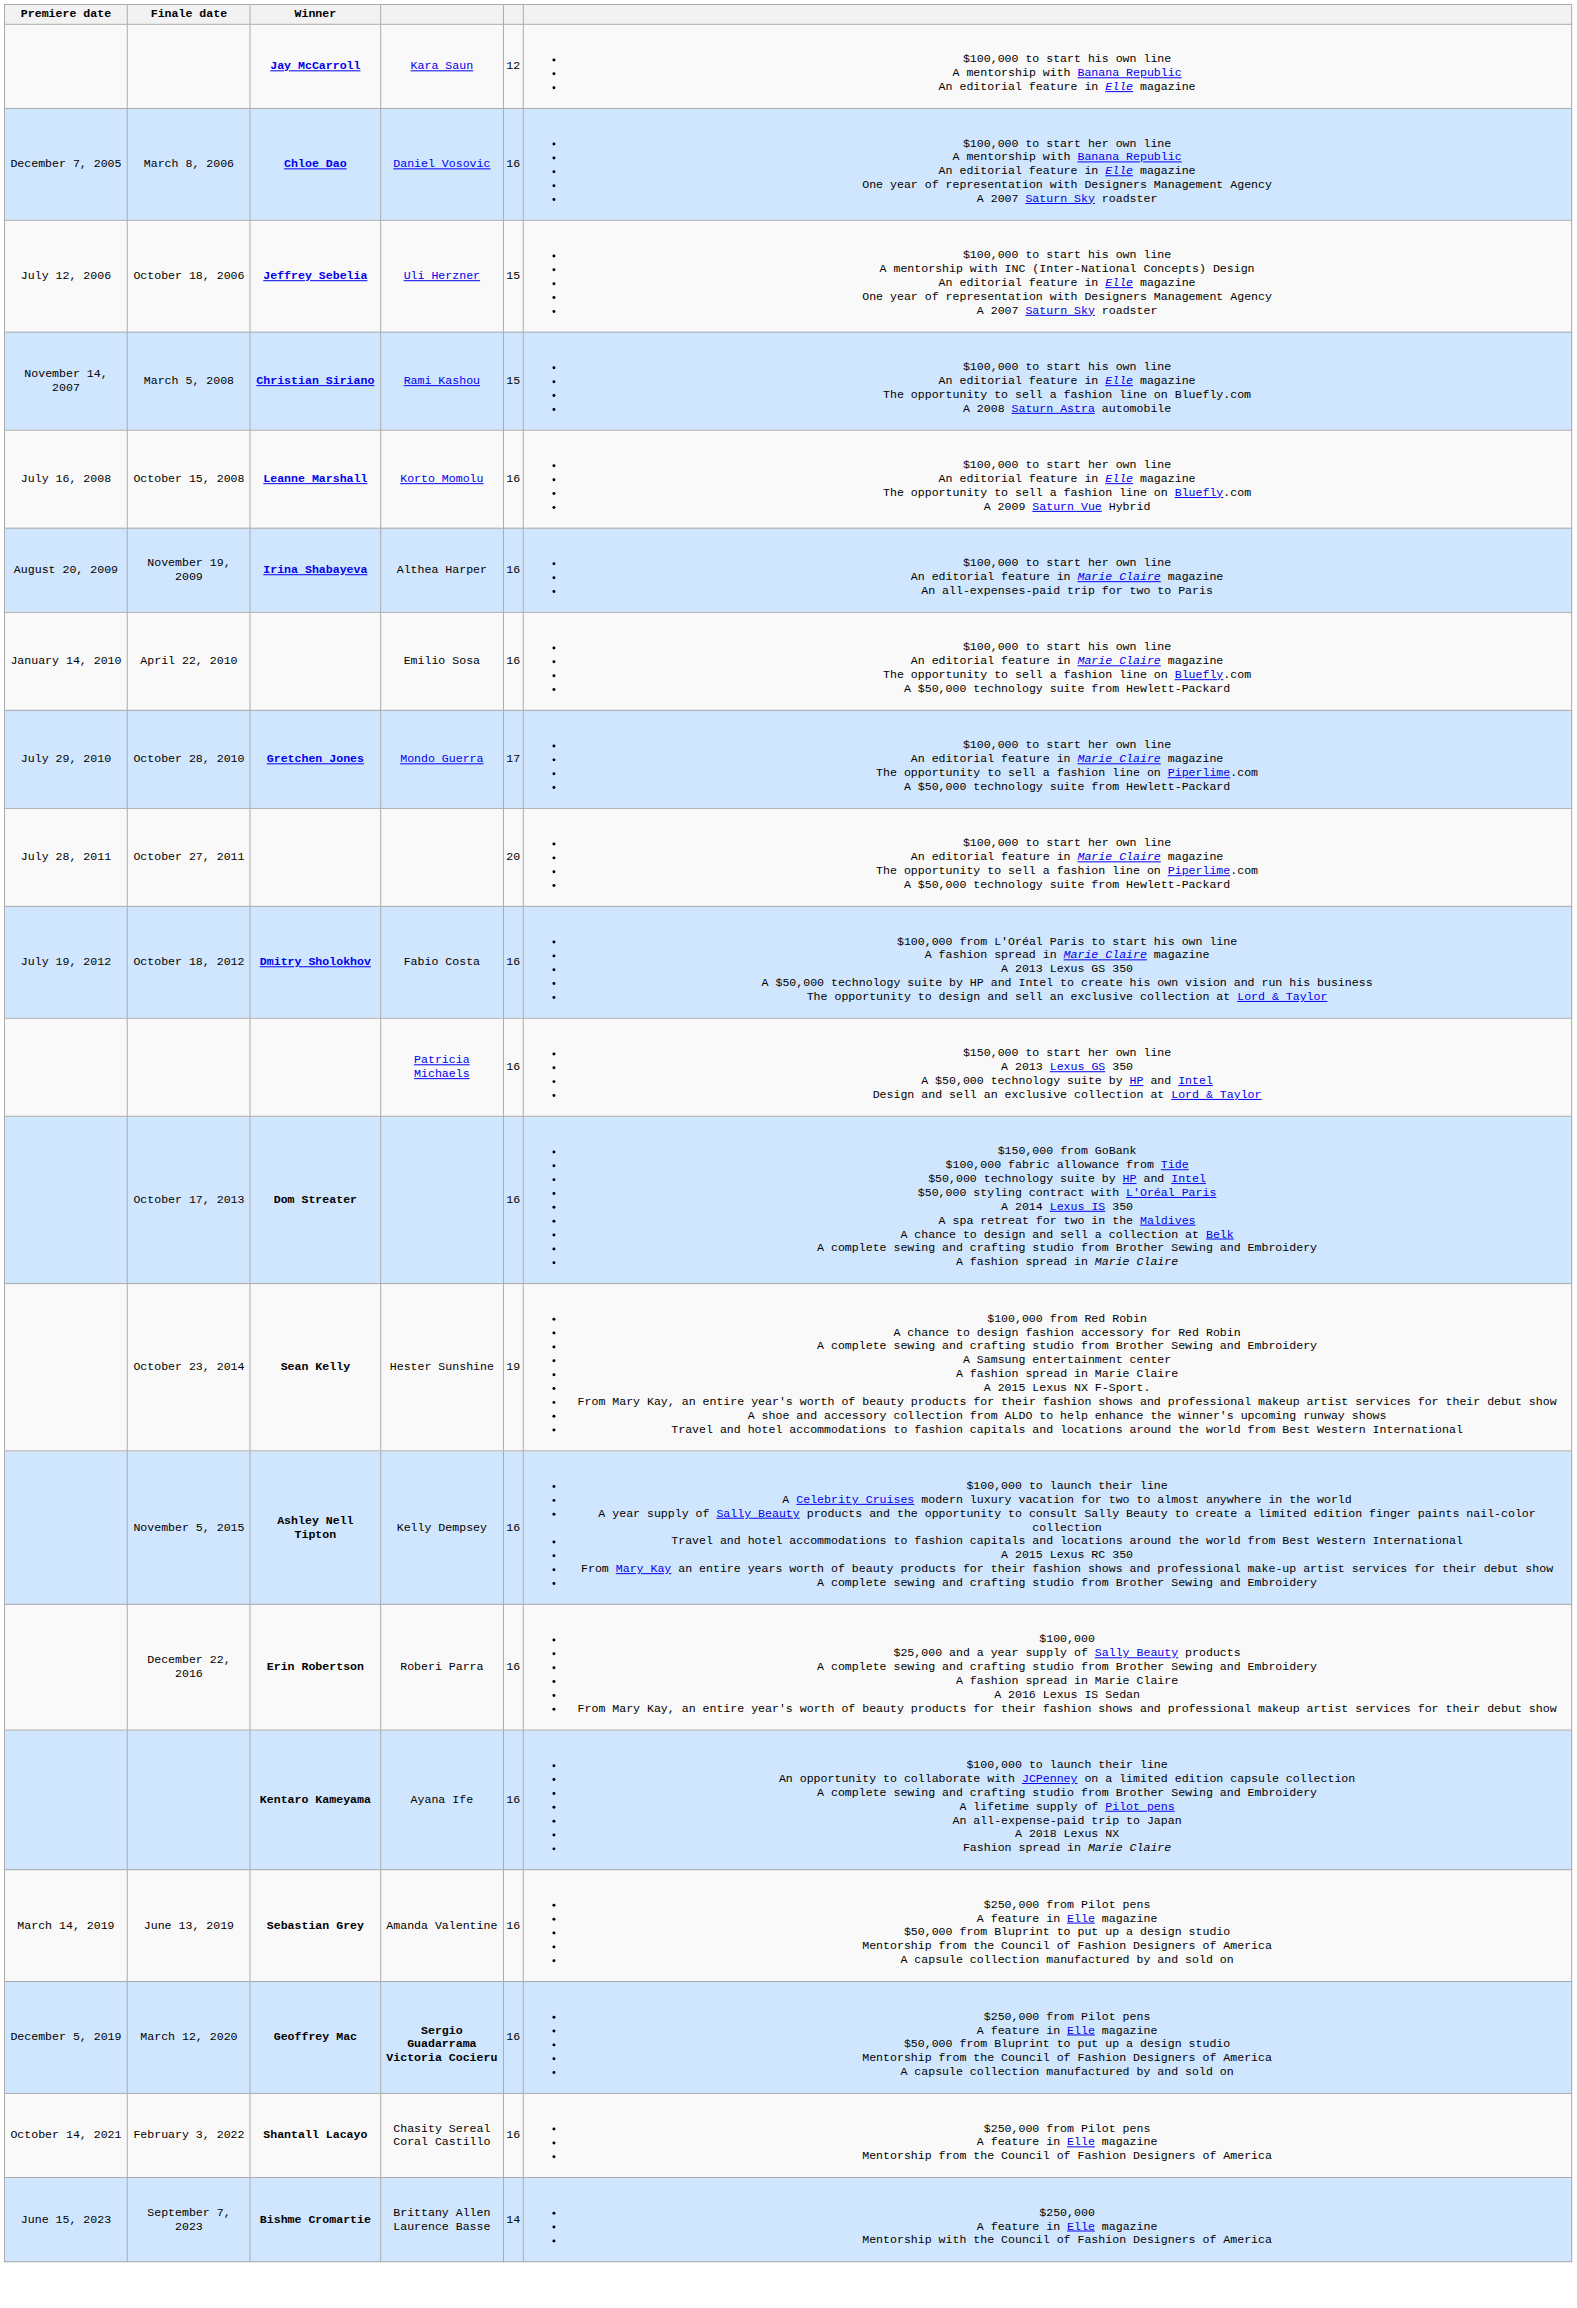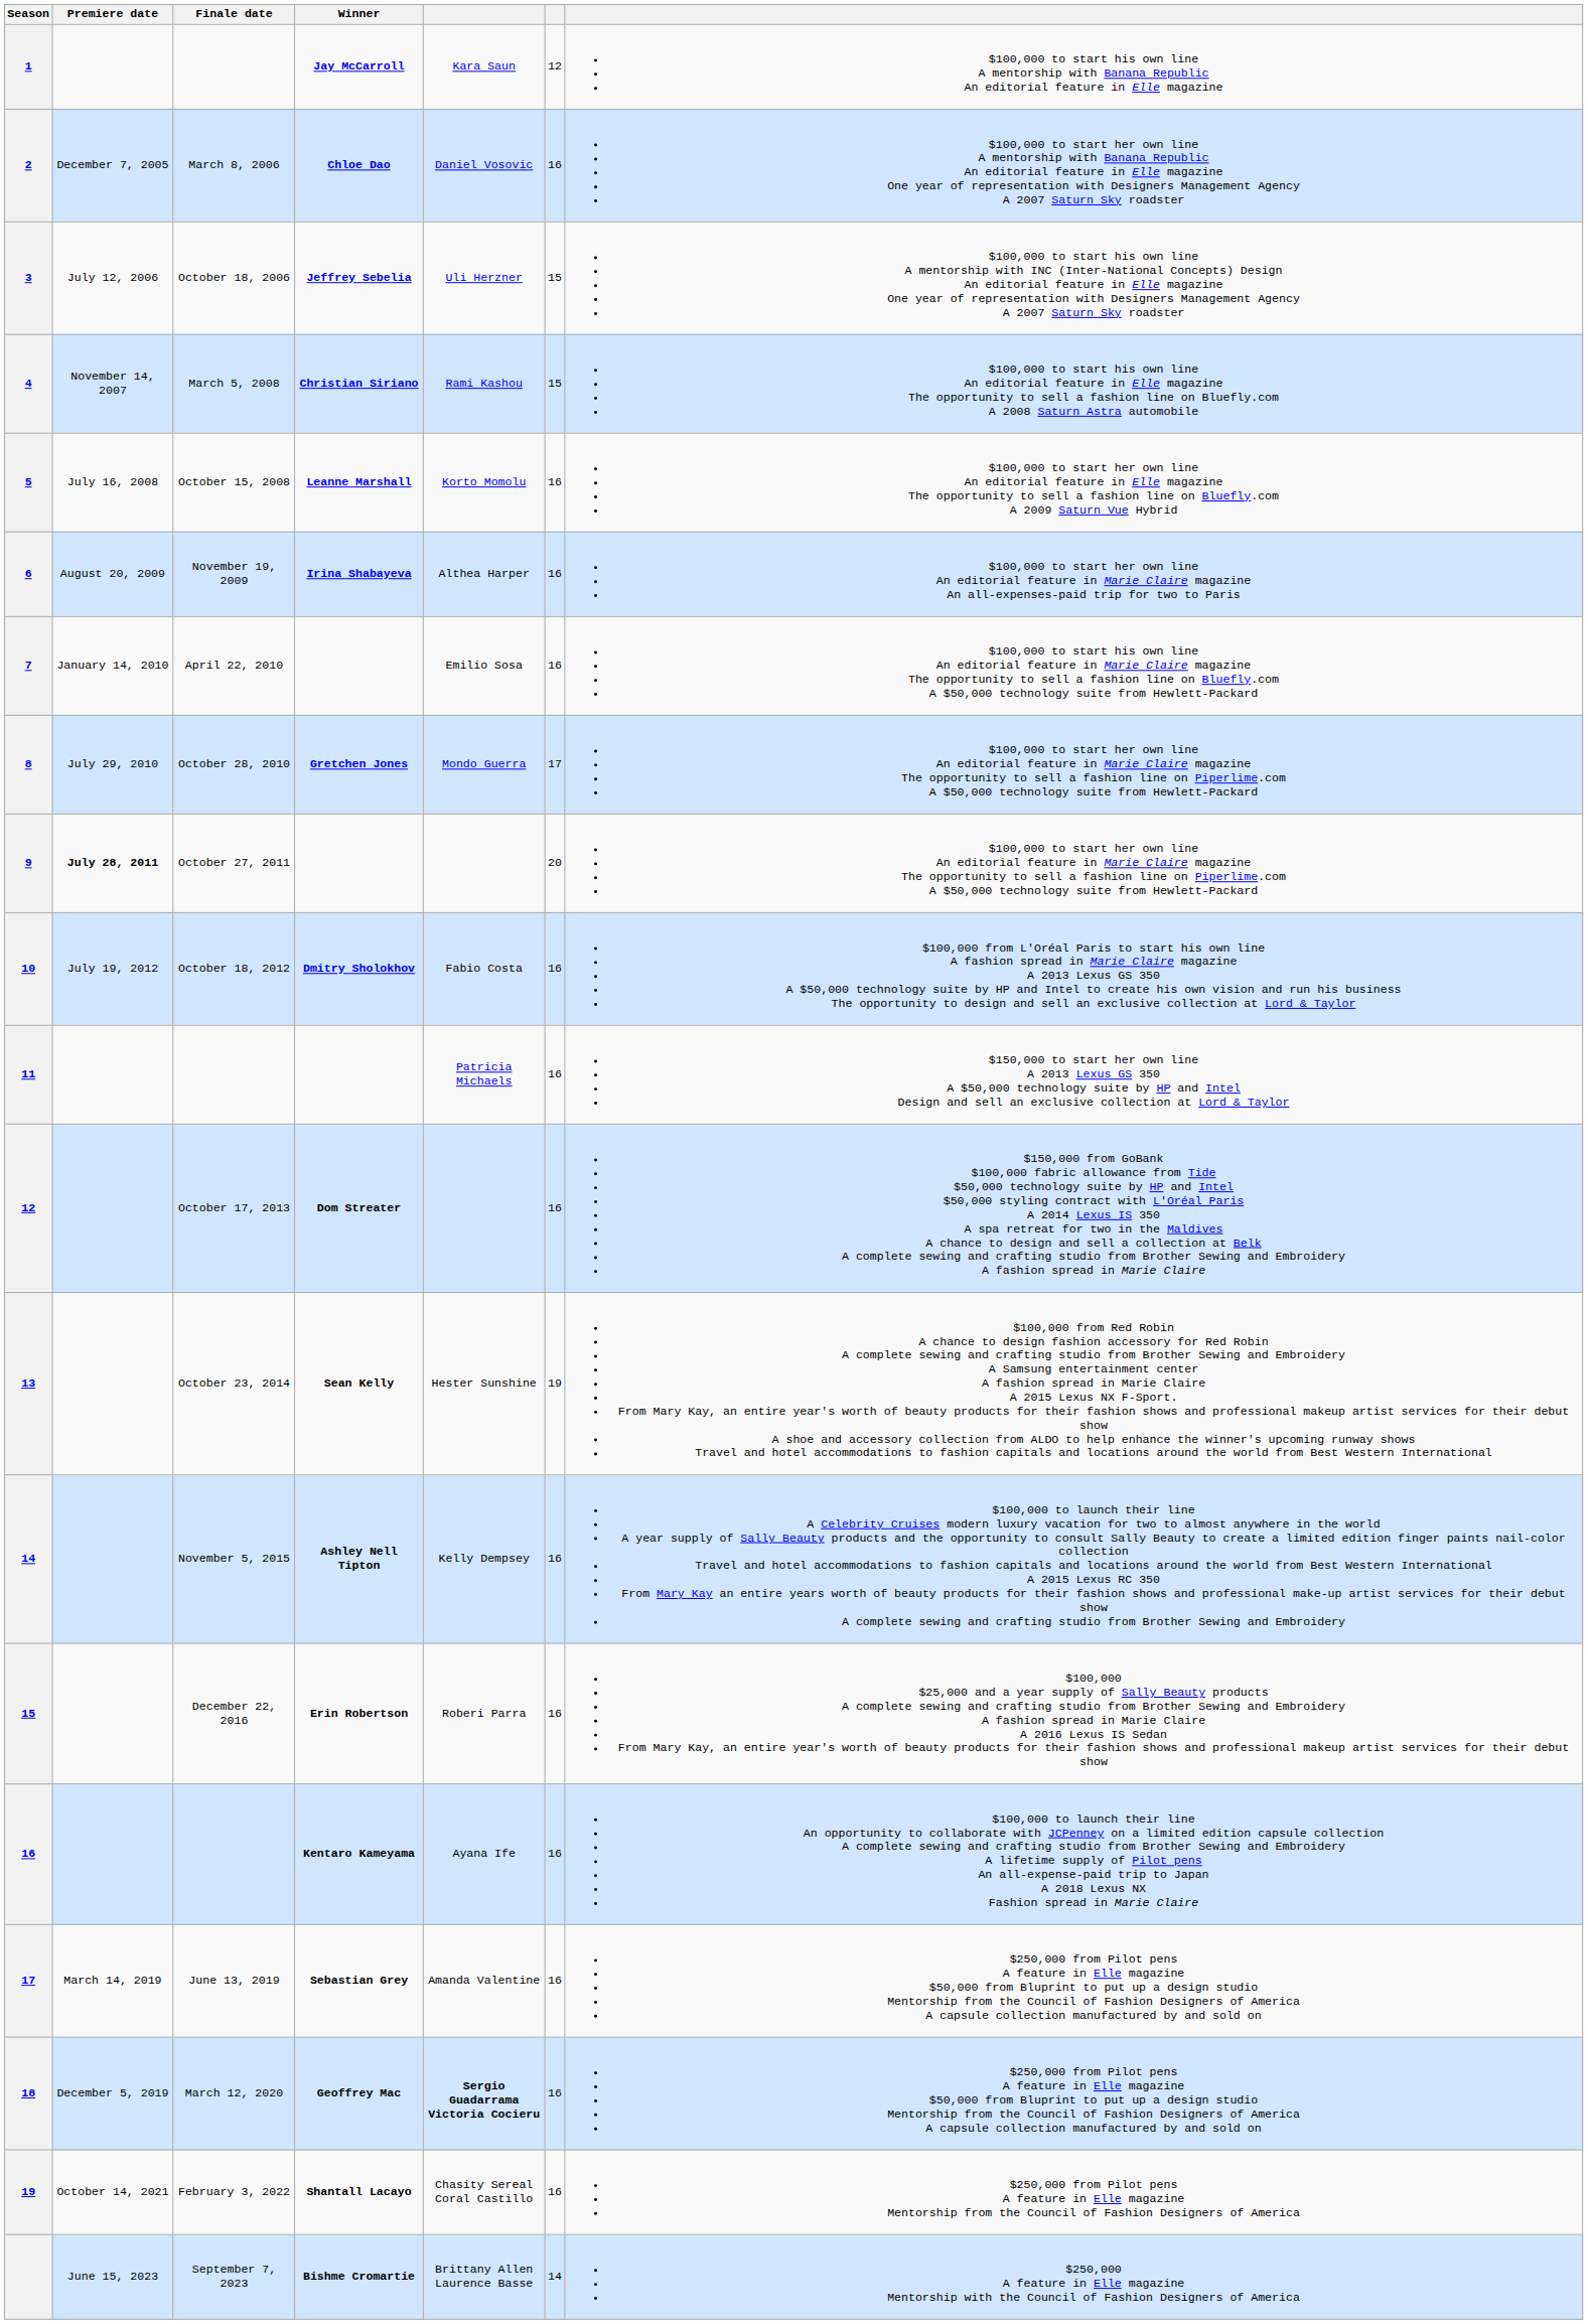+ column: Season | 1 | 2 | 3 | 4 | 5 | 6 | 7 | 8 | 9 | 10 | 11 | 12 | 13 | 14 | 15 | 16 | 17 | 18 | 19
October 27, 2011 | Premiere date: normal -> bold
